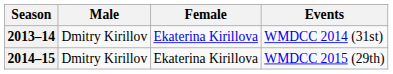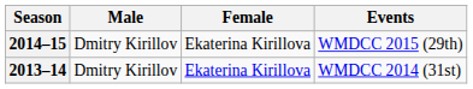rows swapped: 2013–14 <-> 2014–15
